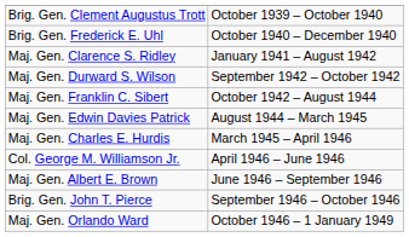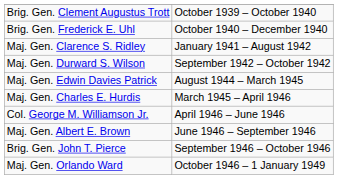- row: Maj. Gen. Franklin C. Sibert | October 1942 – August 1944
